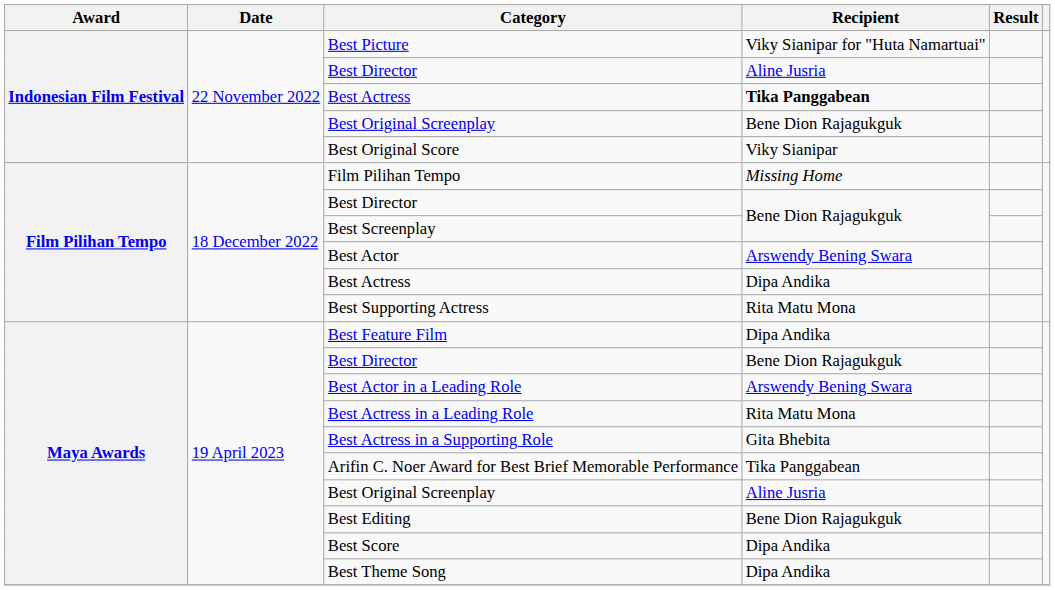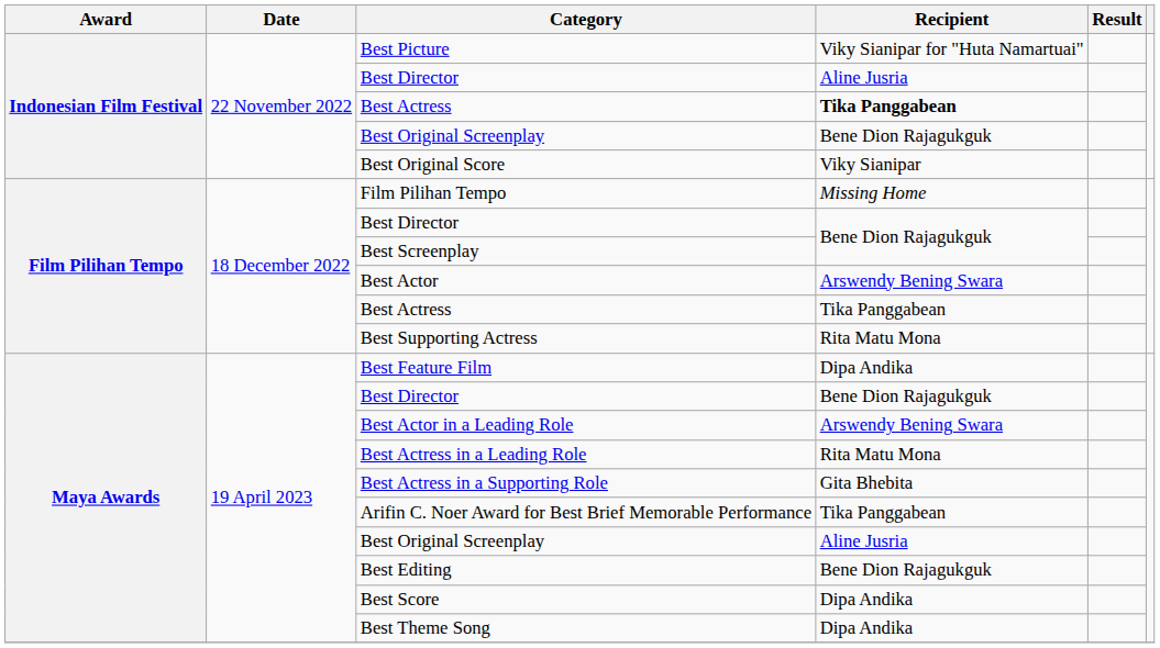Film Pilihan Tempo / Best Actress | Recipient: Dipa Andika -> Tika Panggabean
